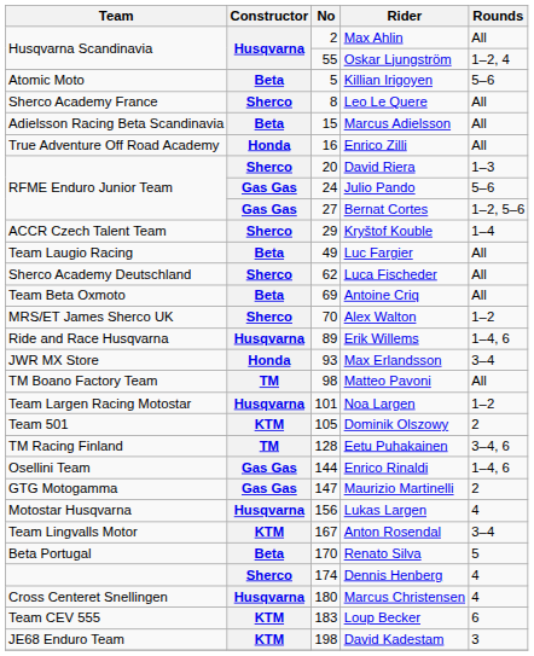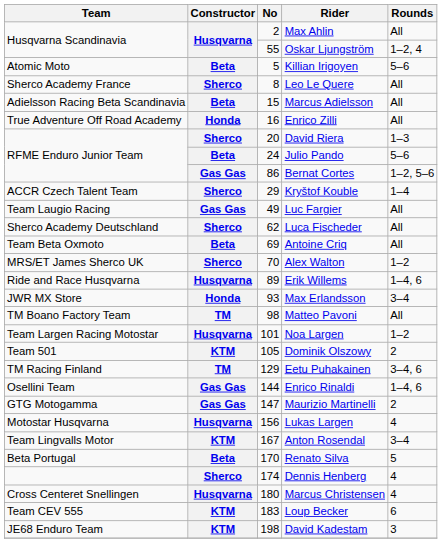Julio Pando | Constructor: Gas Gas -> Beta
Bernat Cortes | No: 27 -> 86
Luc Fargier | Constructor: Beta -> Gas Gas
Eetu Puhakainen | No: 128 -> 129
